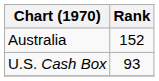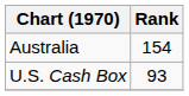Australia | Rank: 152 -> 154
